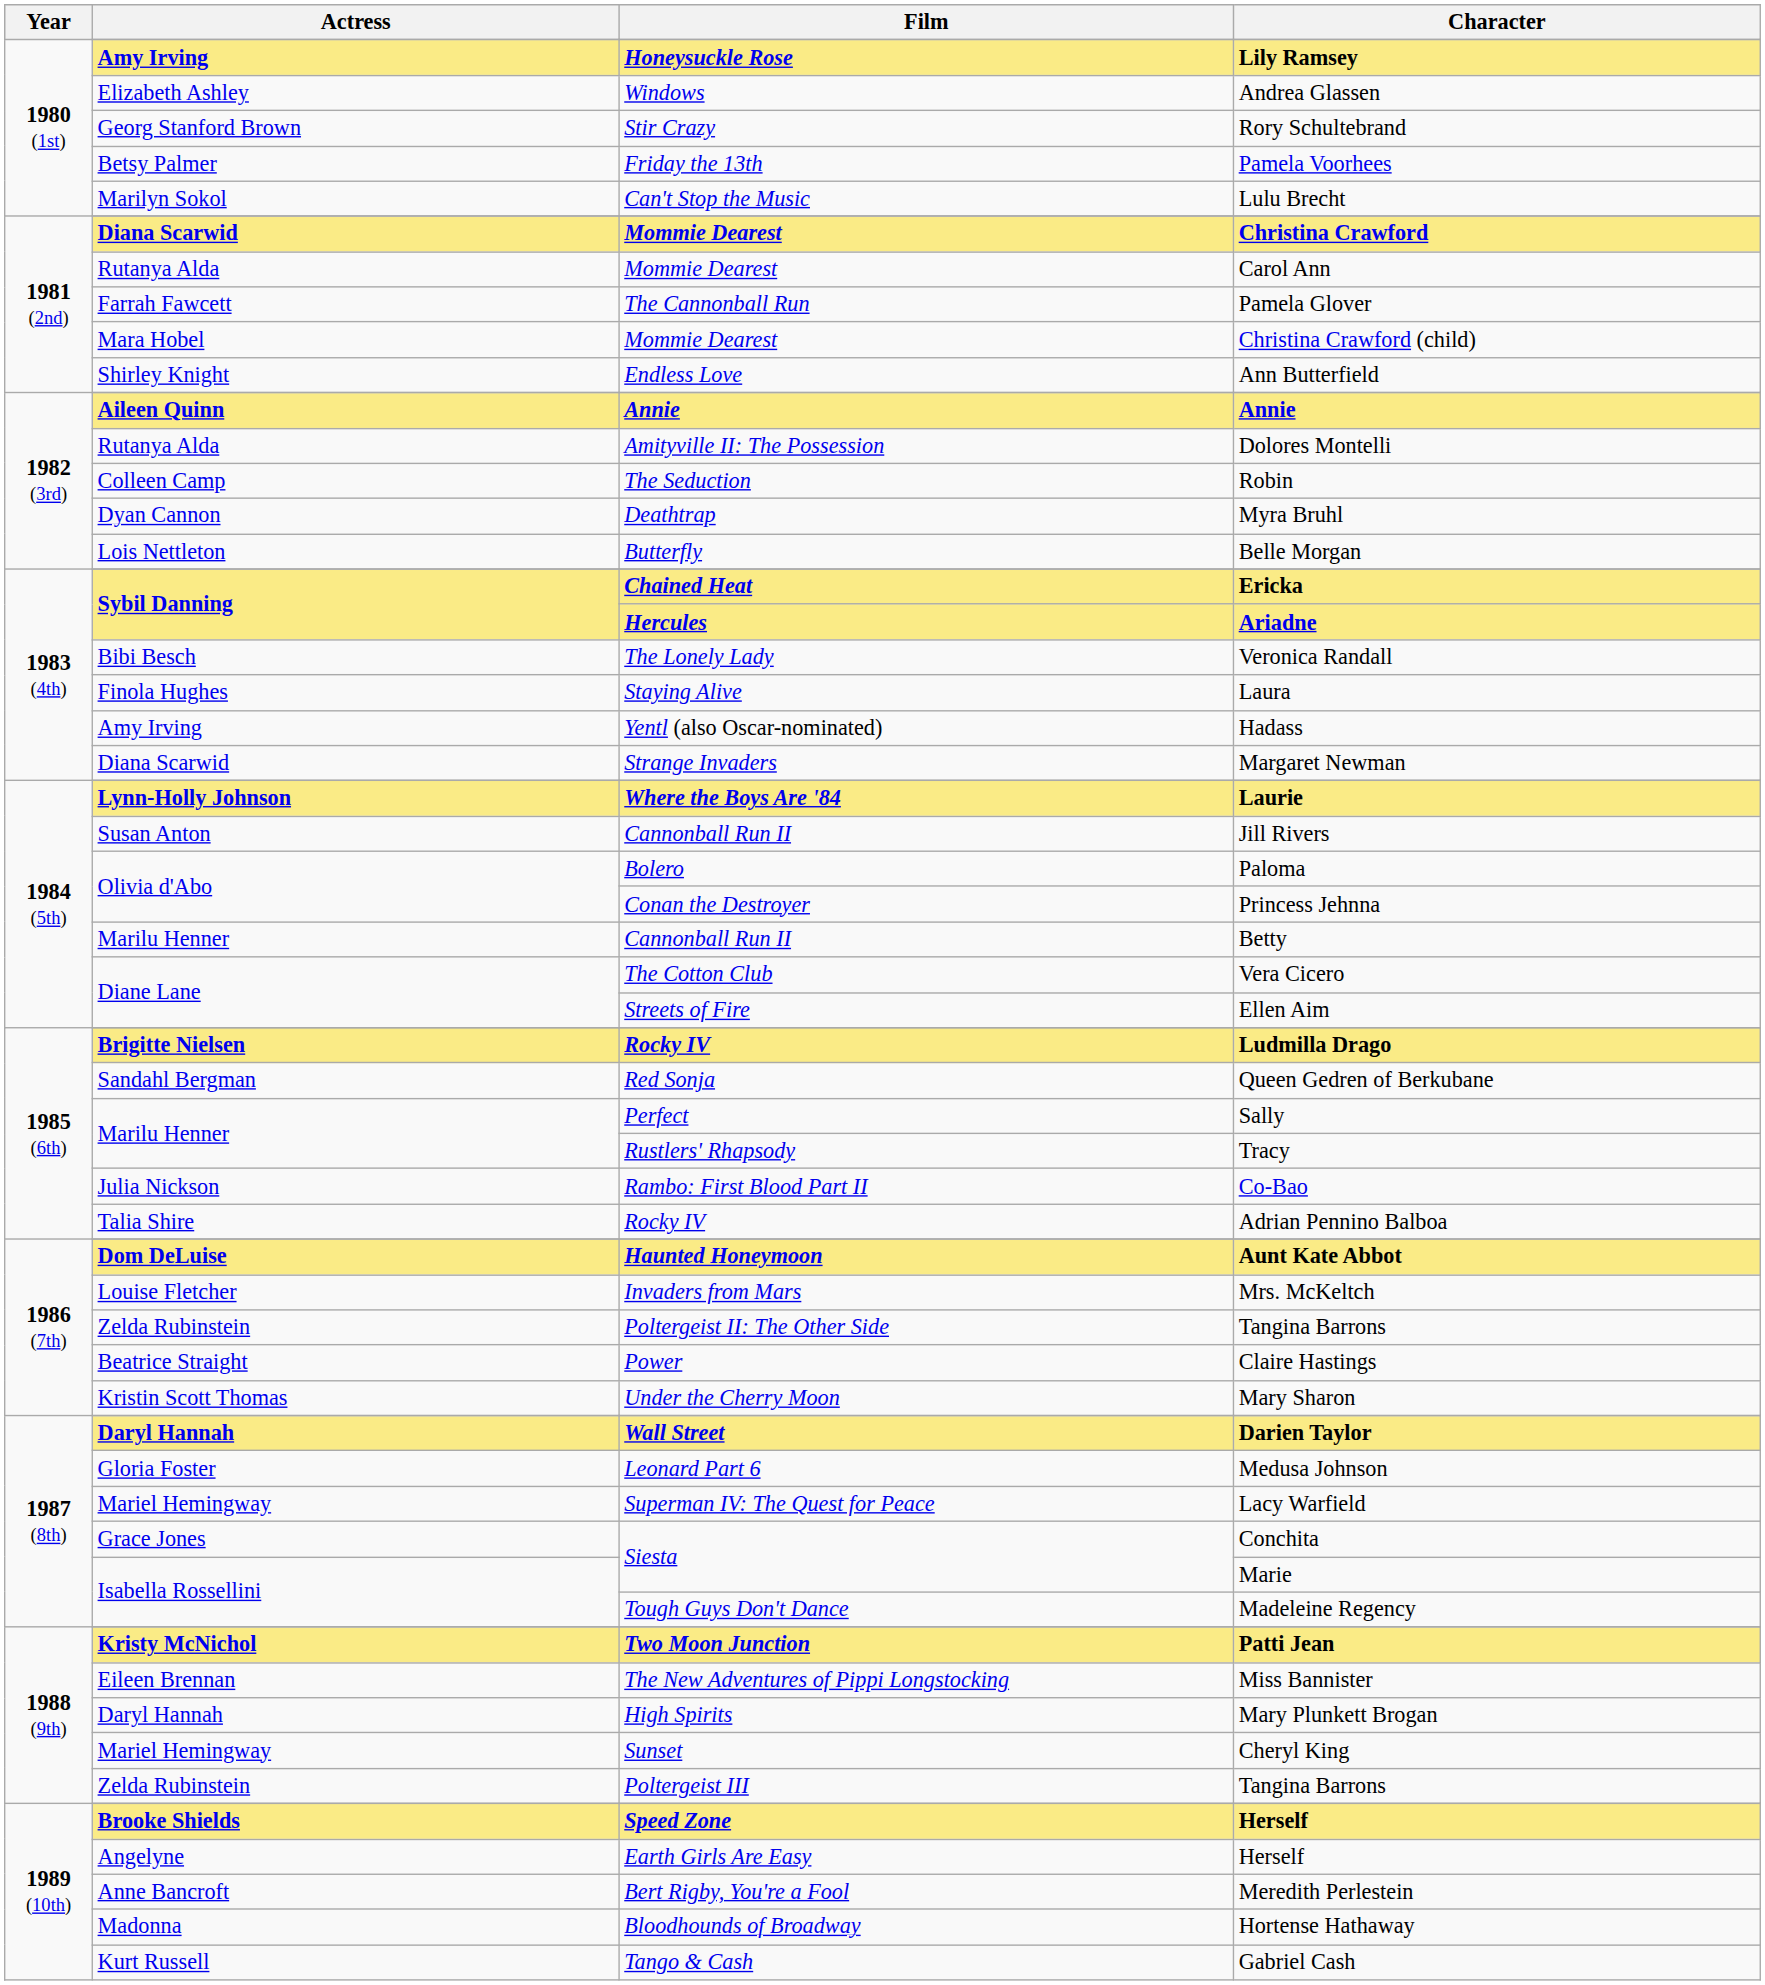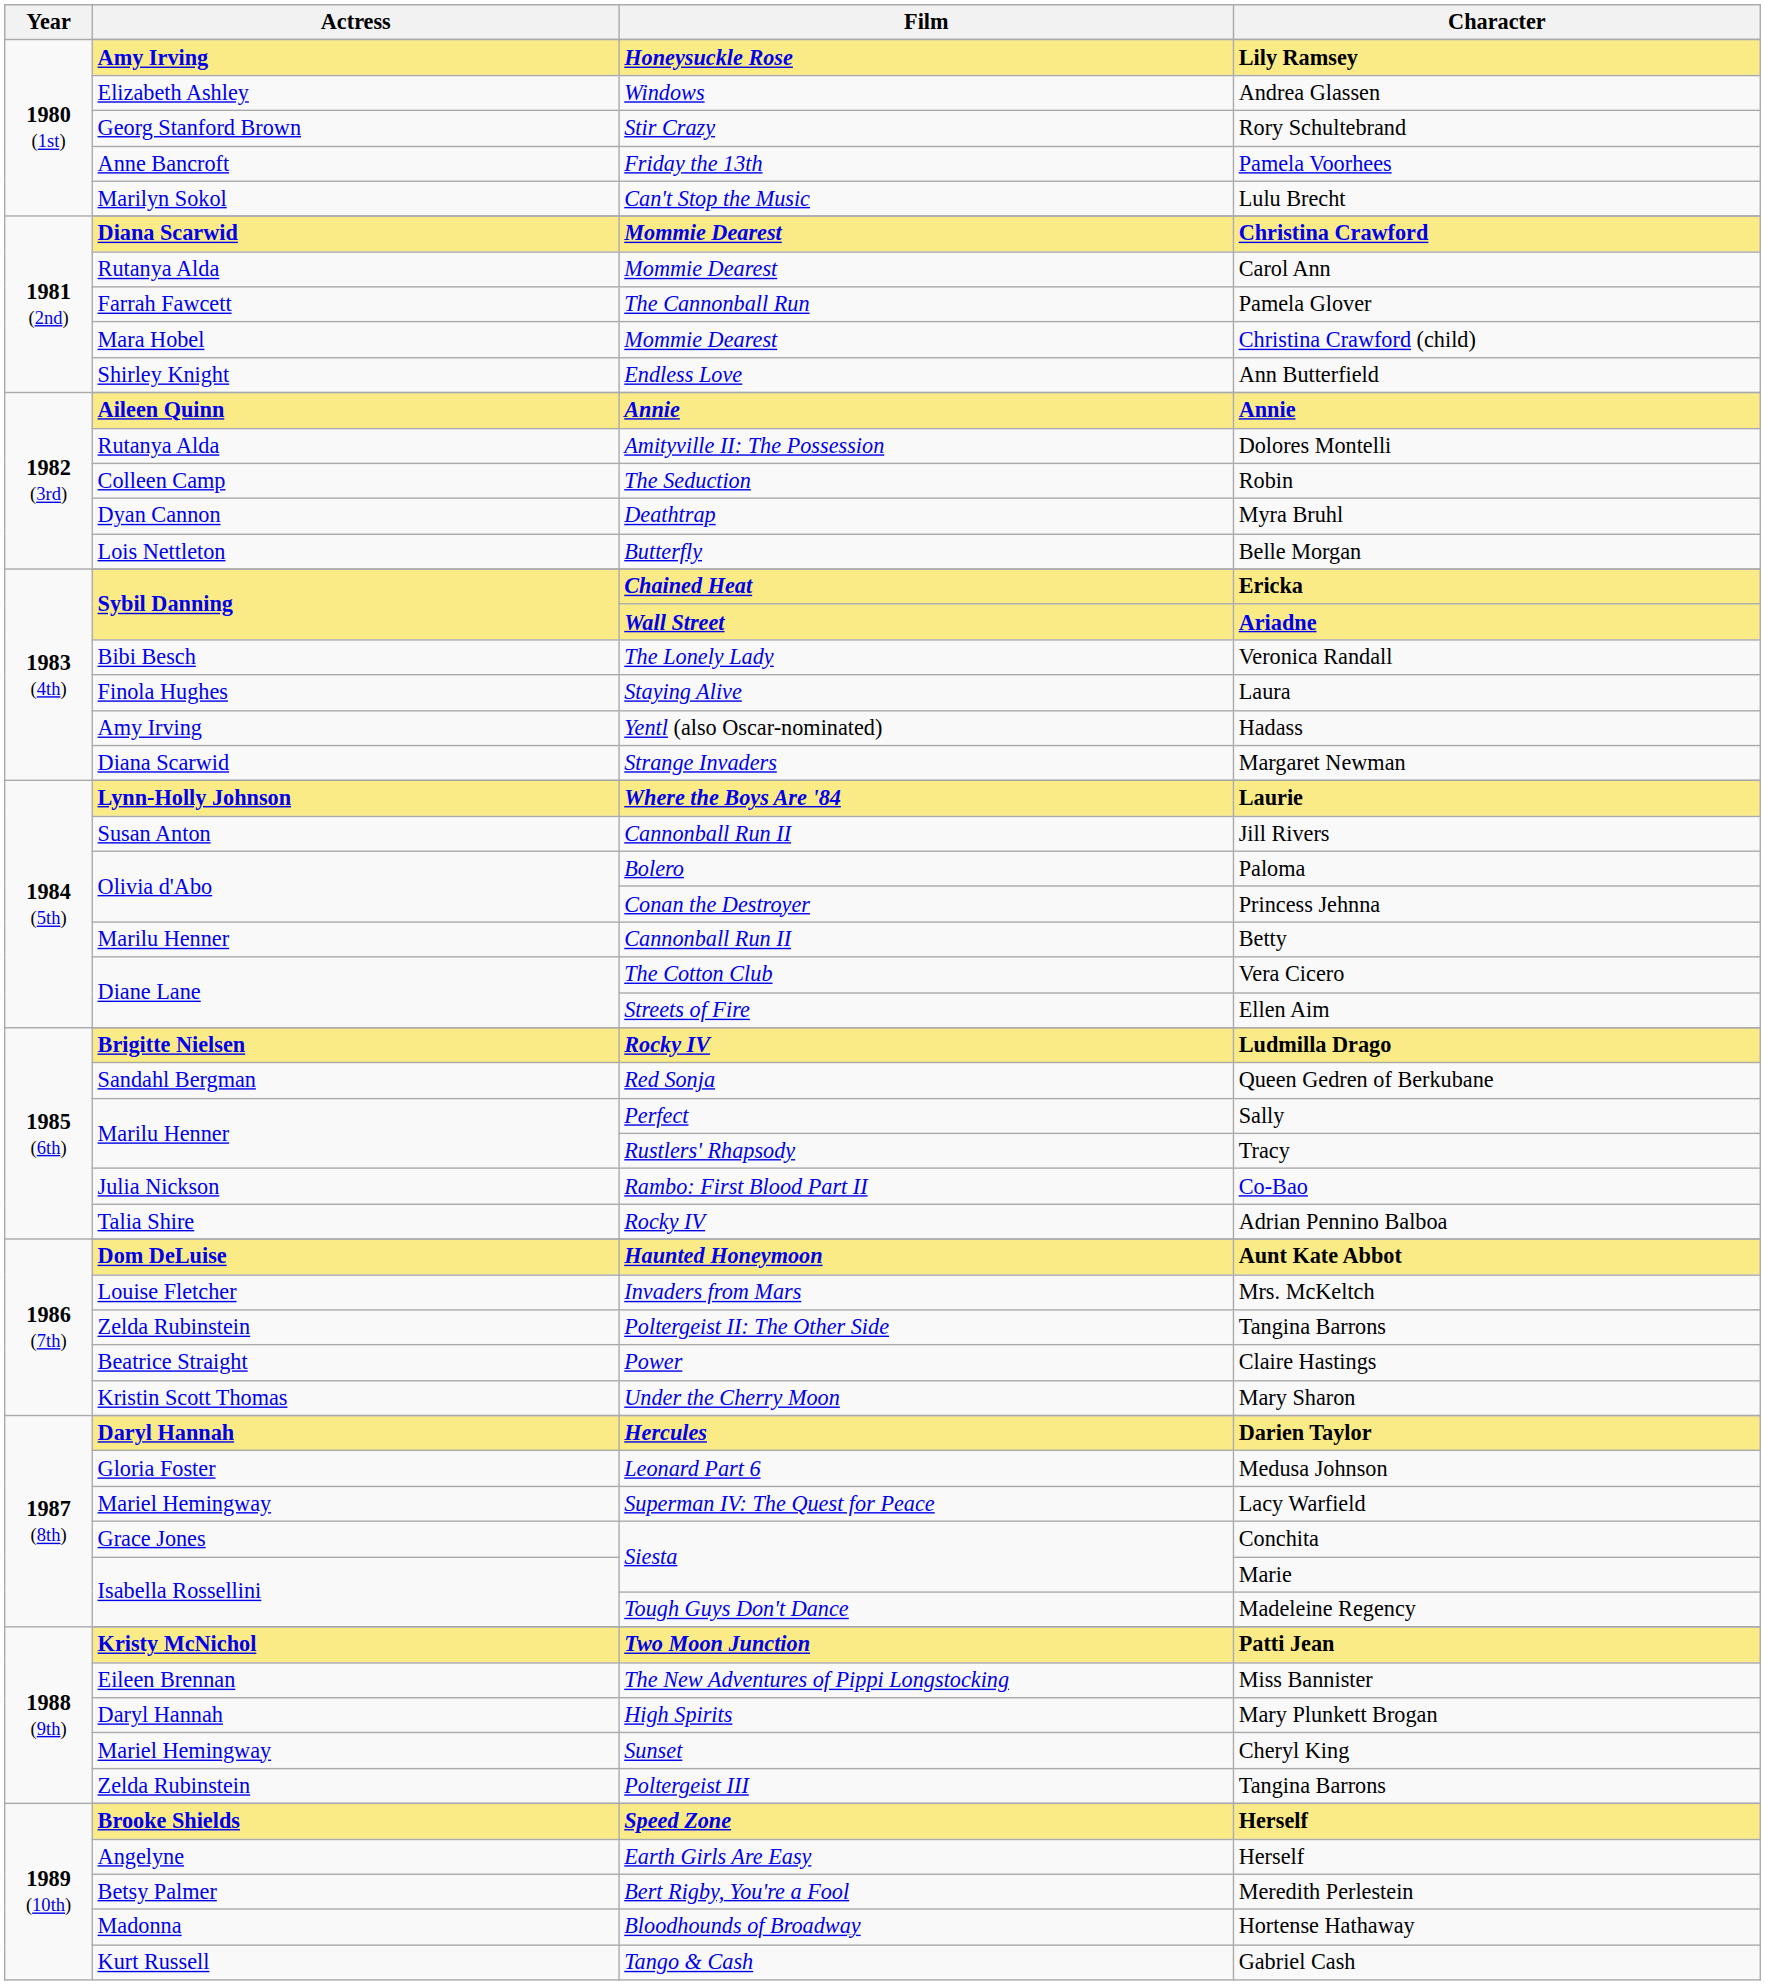Pamela Voorhees | Actress: Betsy Palmer -> Anne Bancroft
Ariadne | Film: Hercules -> Wall Street
Darien Taylor | Film: Wall Street -> Hercules
Meredith Perlestein | Actress: Anne Bancroft -> Betsy Palmer
